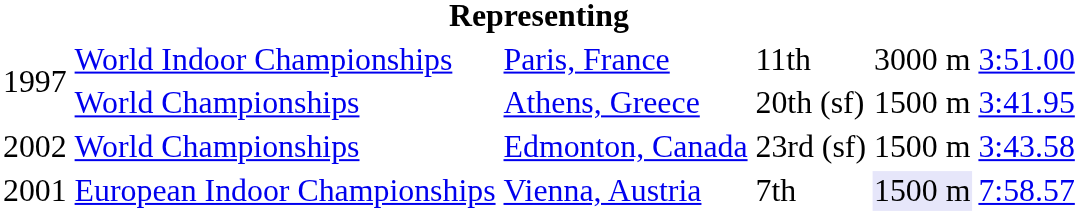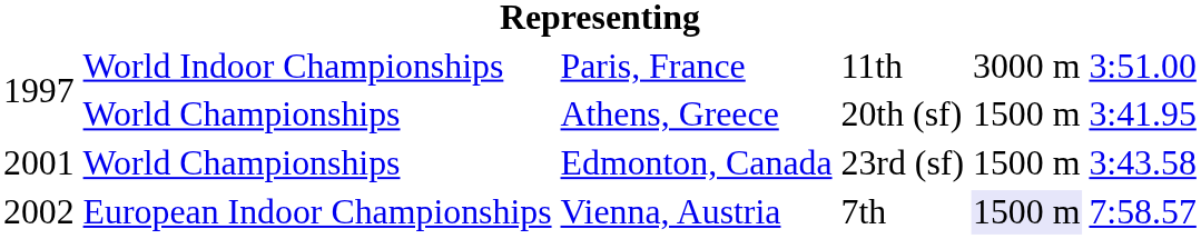Edmonton, Canada | column 1: 2002 -> 2001
Vienna, Austria | column 1: 2001 -> 2002
